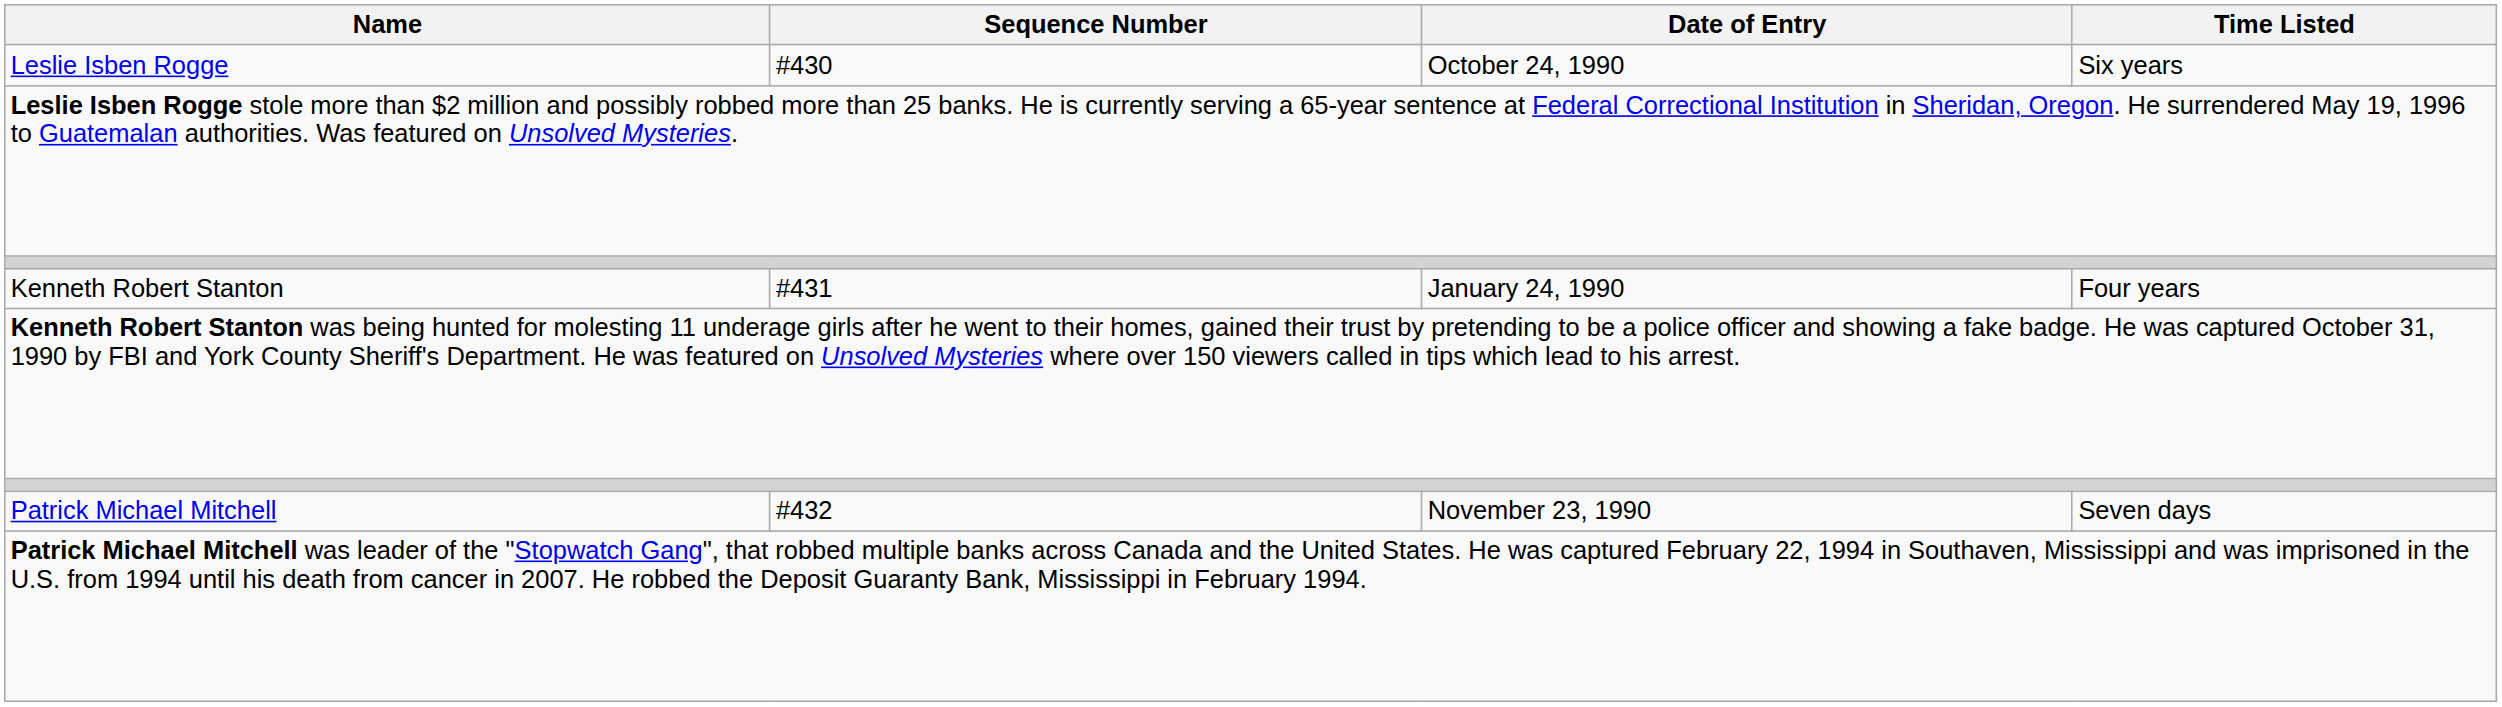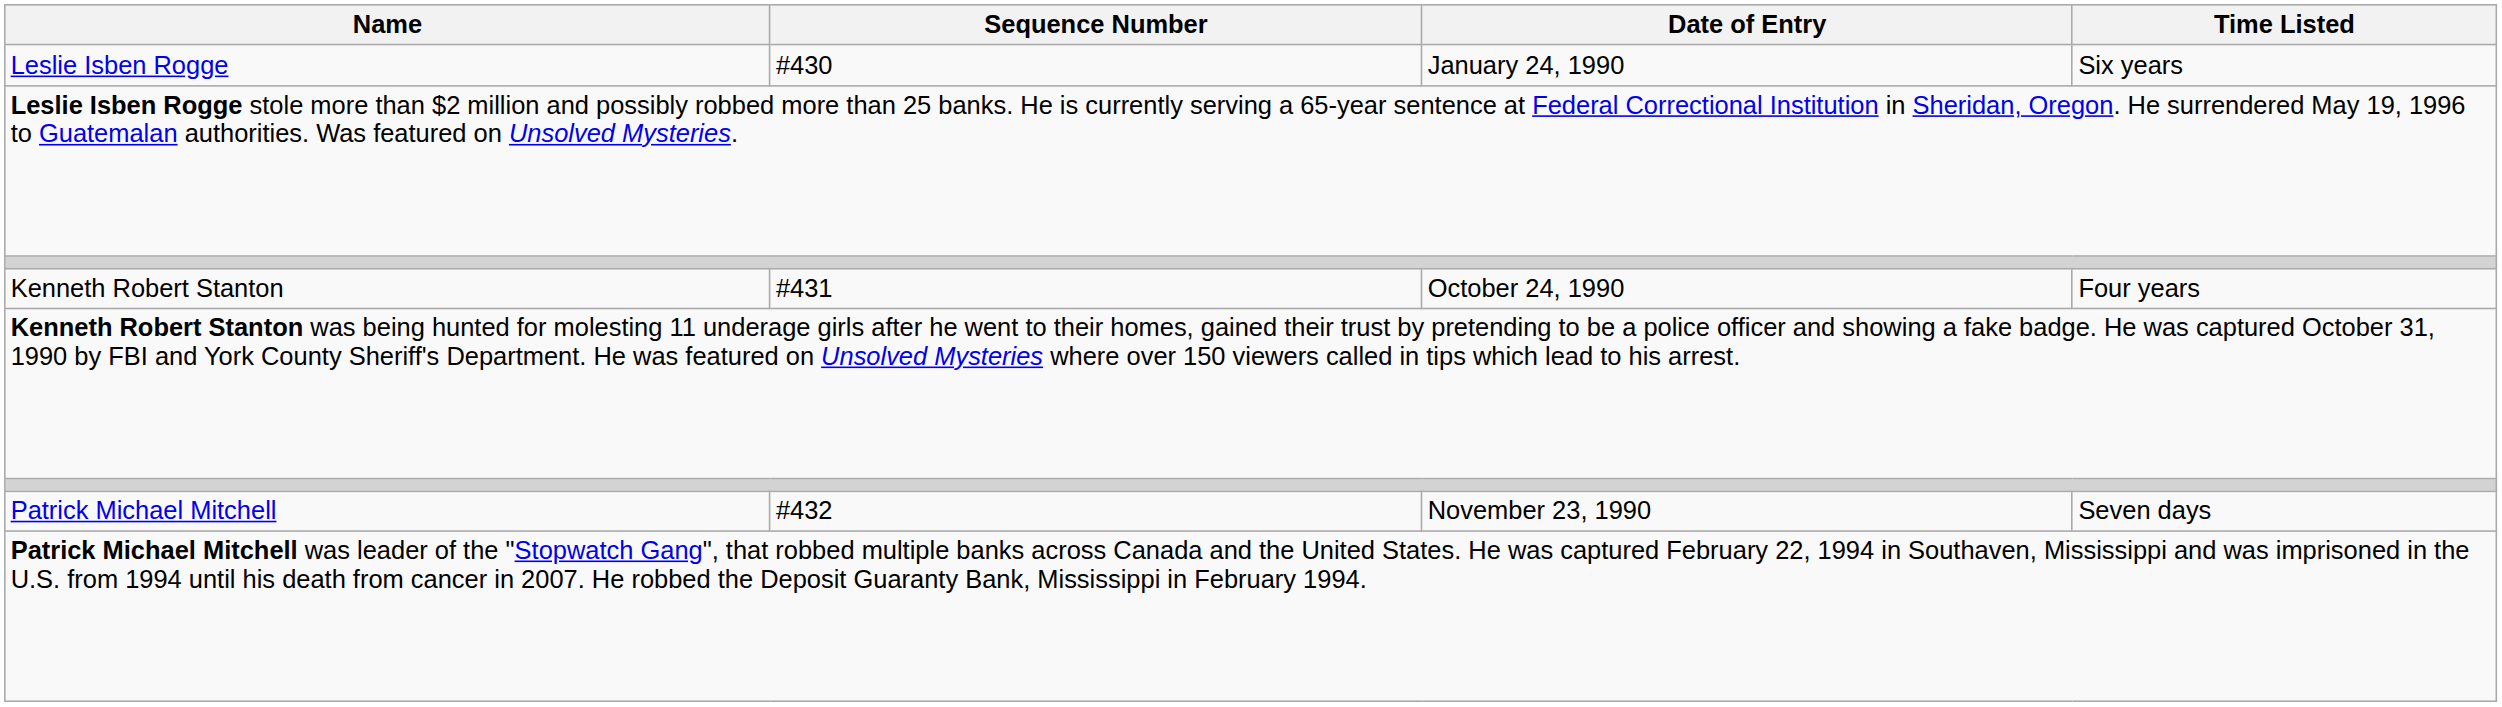Leslie Isben Rogge | Date of Entry: October 24, 1990 -> January 24, 1990
Kenneth Robert Stanton | Date of Entry: January 24, 1990 -> October 24, 1990
